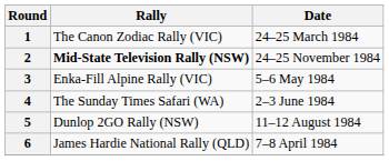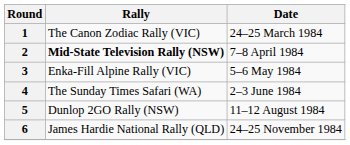2 | Date: 24–25 November 1984 -> 7–8 April 1984
6 | Date: 7–8 April 1984 -> 24–25 November 1984
